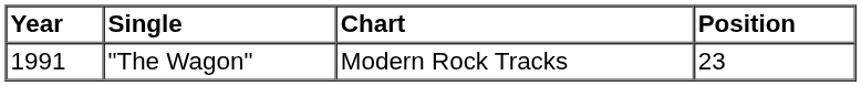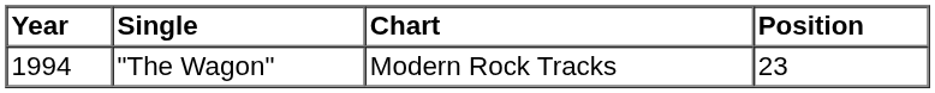"The Wagon" | Year: 1991 -> 1994
